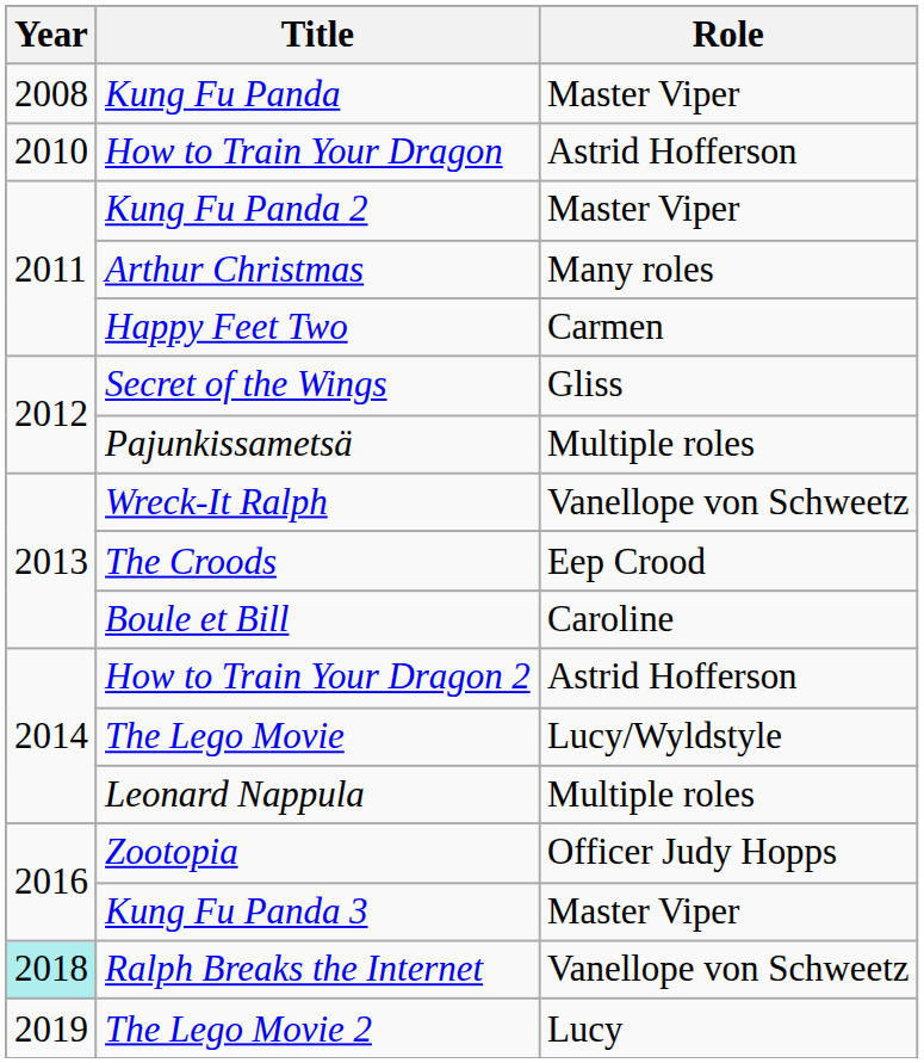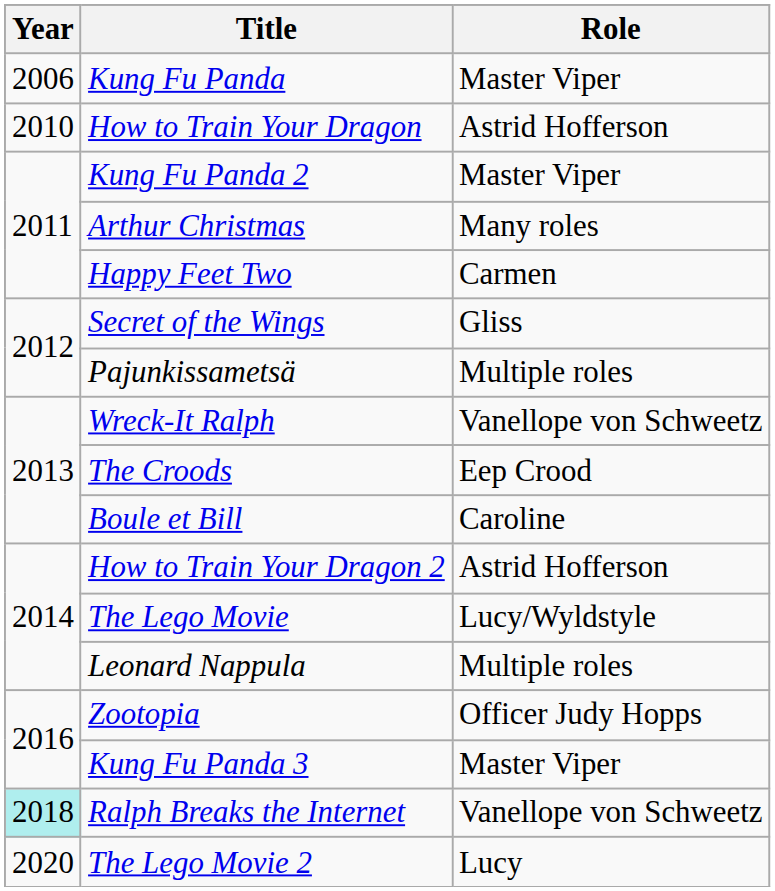Kung Fu Panda | Year: 2008 -> 2006
The Lego Movie 2 | Year: 2019 -> 2020
